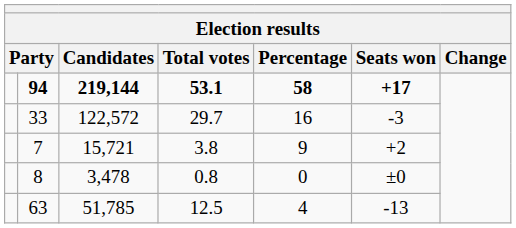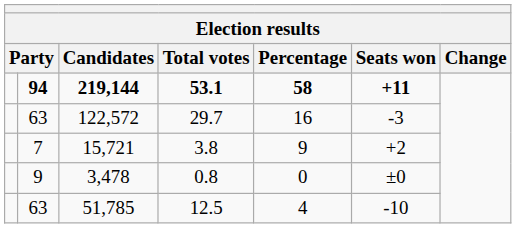219,144 | Seats won: +17 -> +11
122,572 | column 2: 33 -> 63
3,478 | column 2: 8 -> 9
51,785 | Seats won: -13 -> -10
